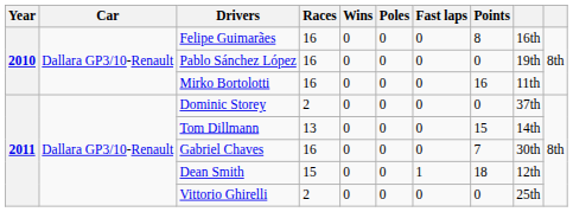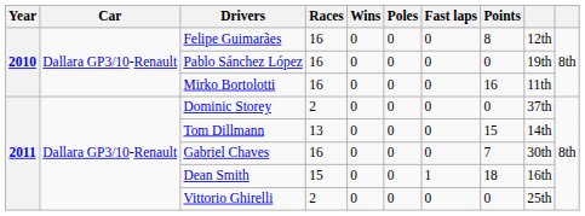Felipe Guimarães | column 9: 16th -> 12th
Dean Smith | column 9: 12th -> 16th
